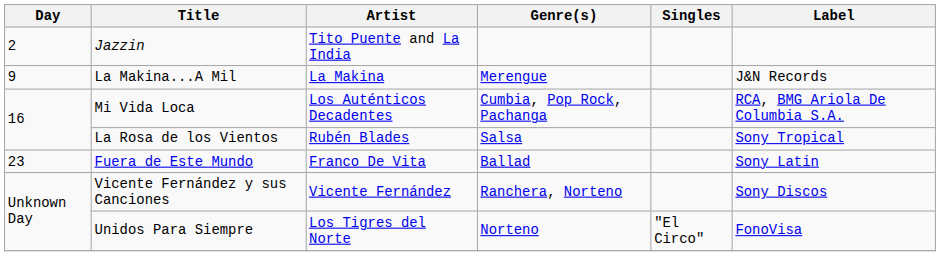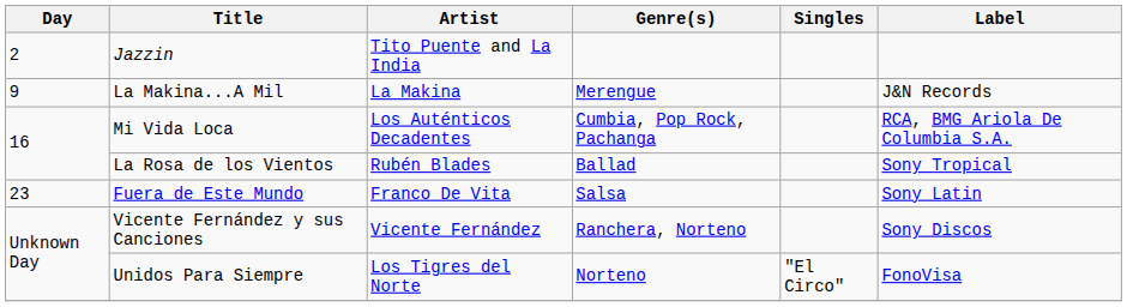La Rosa de los Vientos | Genre(s): Salsa -> Ballad
Fuera de Este Mundo | Genre(s): Ballad -> Salsa
